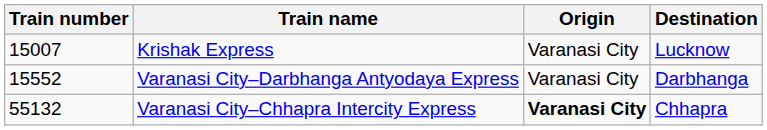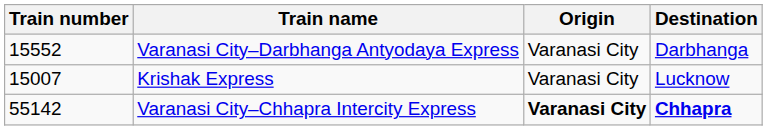rows swapped: Krishak Express <-> Varanasi City–Darbhanga Antyodaya Express
Varanasi City–Chhapra Intercity Express | Train number: 55132 -> 55142
Varanasi City–Chhapra Intercity Express | Destination: normal -> bold
